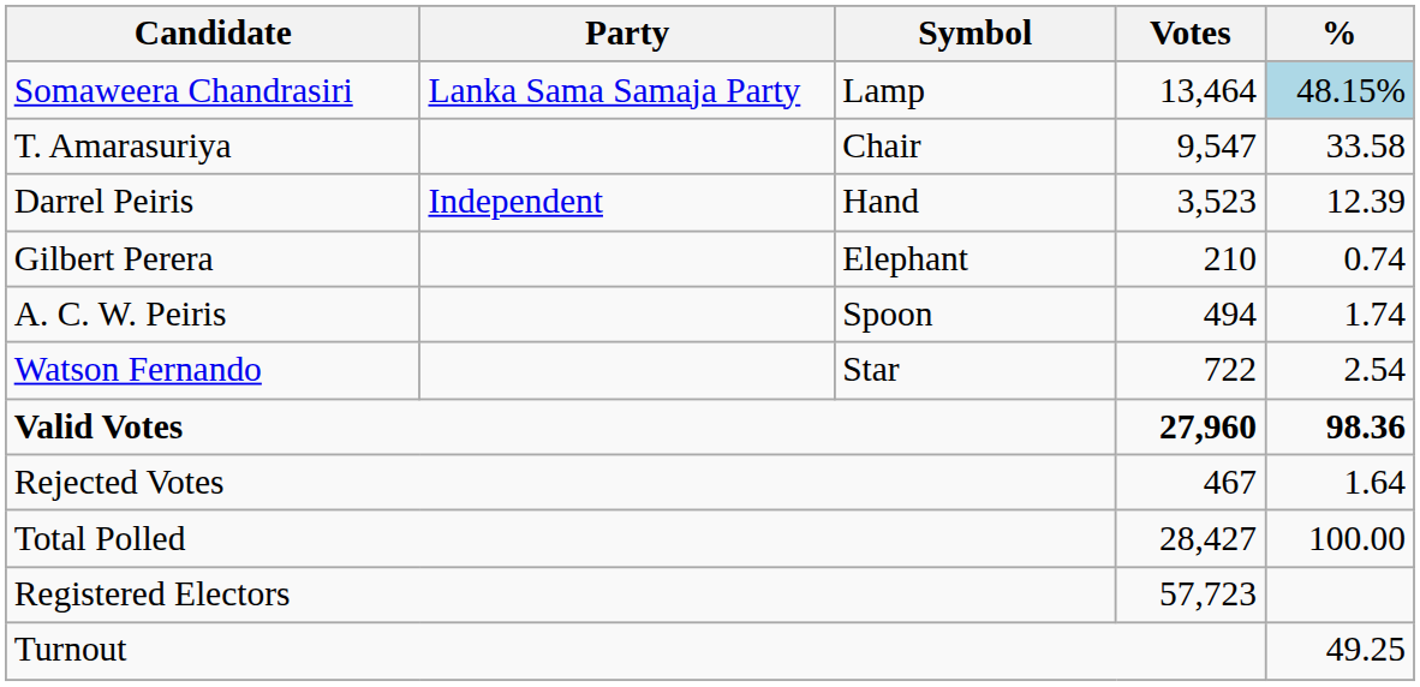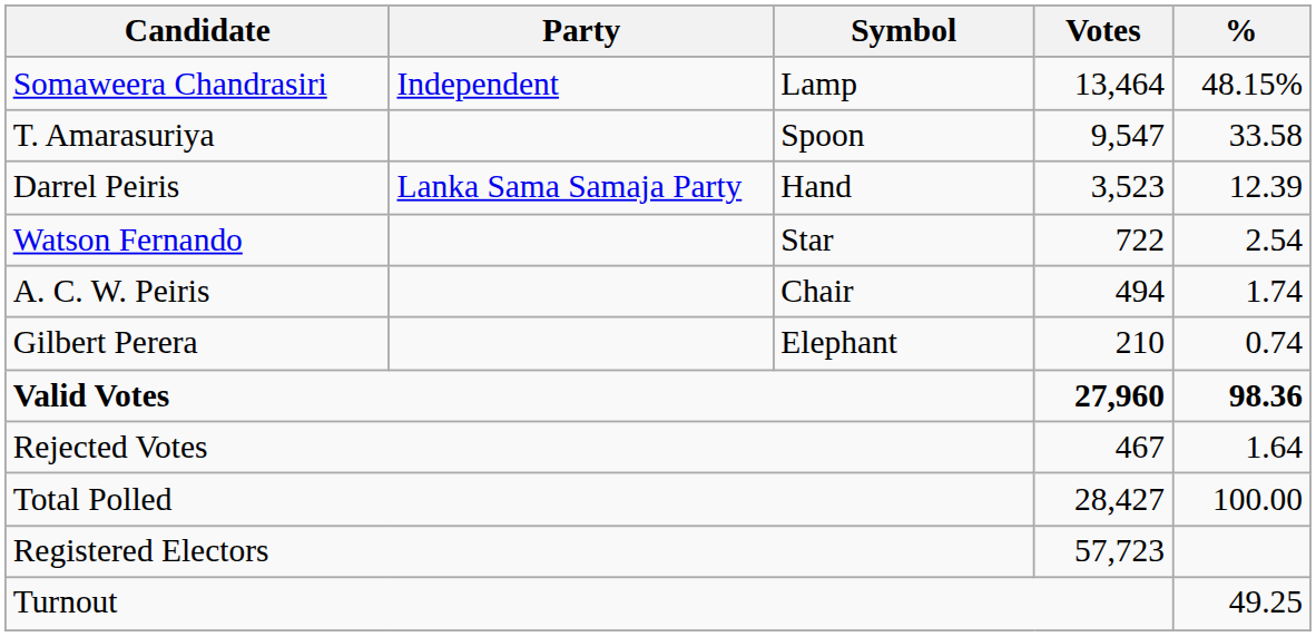Somaweera Chandrasiri | Party: Lanka Sama Samaja Party -> Independent
Somaweera Chandrasiri | %: lightblue background -> no background
T. Amarasuriya | Symbol: Chair -> Spoon
Darrel Peiris | Party: Independent -> Lanka Sama Samaja Party
rows swapped: Watson Fernando <-> Gilbert Perera
A. C. W. Peiris | Symbol: Spoon -> Chair
